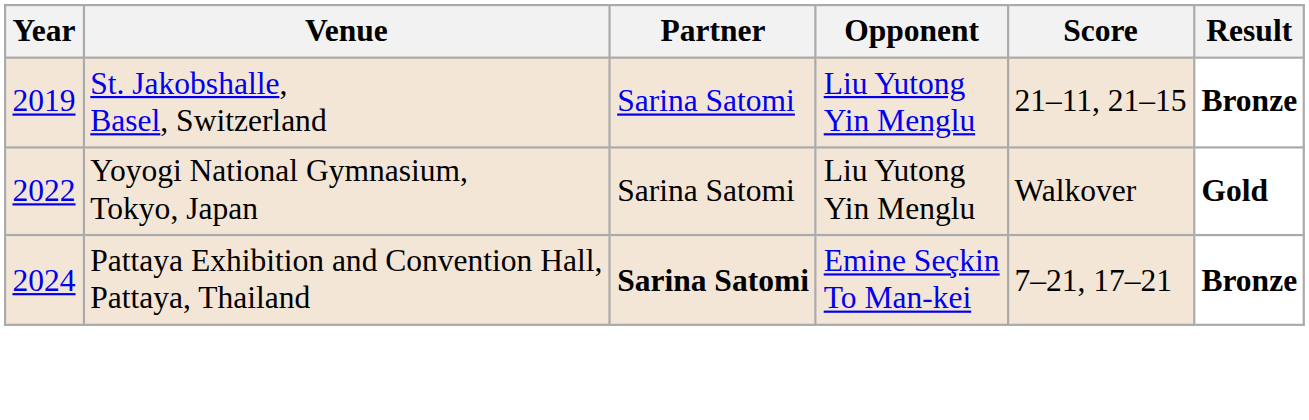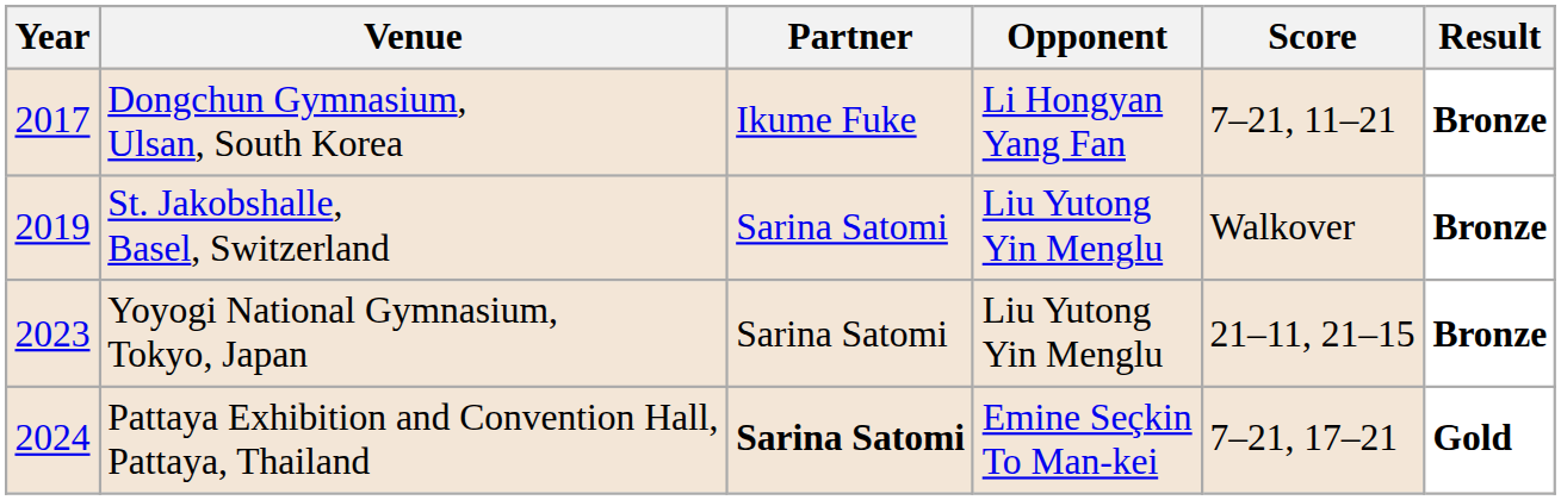+ row: 2017 | Dongchun Gymnasium, Ulsan, South Korea | Ikume Fuke | Li Hongyan Yang Fan | 7–21, 11–21 | Bronze
St. Jakobshalle, Basel, Switzerland | Score: 21–11, 21–15 -> Walkover
Yoyogi National Gymnasium, Tokyo, Japan | Year: 2022 -> 2023
Yoyogi National Gymnasium, Tokyo, Japan | Score: Walkover -> 21–11, 21–15
Yoyogi National Gymnasium, Tokyo, Japan | Result: Gold -> Bronze
Pattaya Exhibition and Convention Hall, Pattaya, Thailand | Result: Bronze -> Gold
